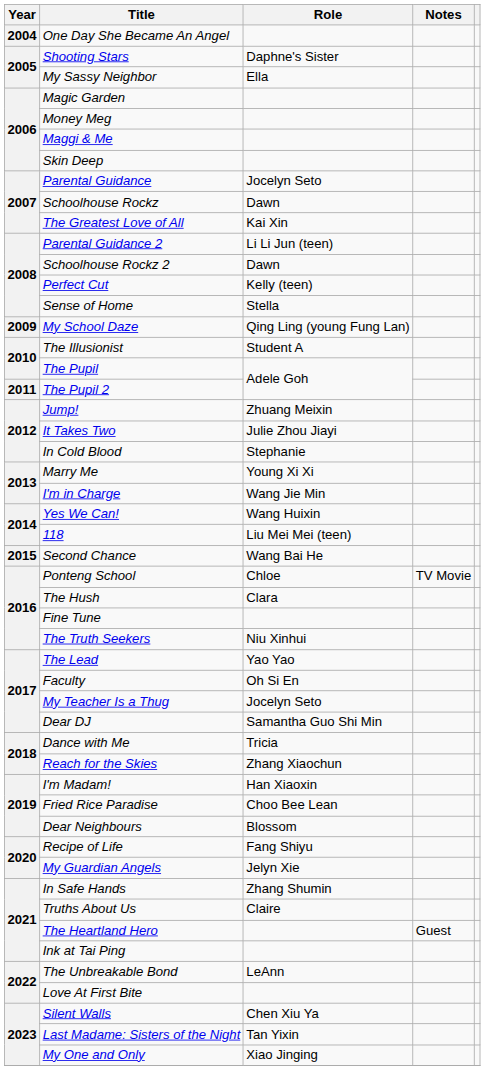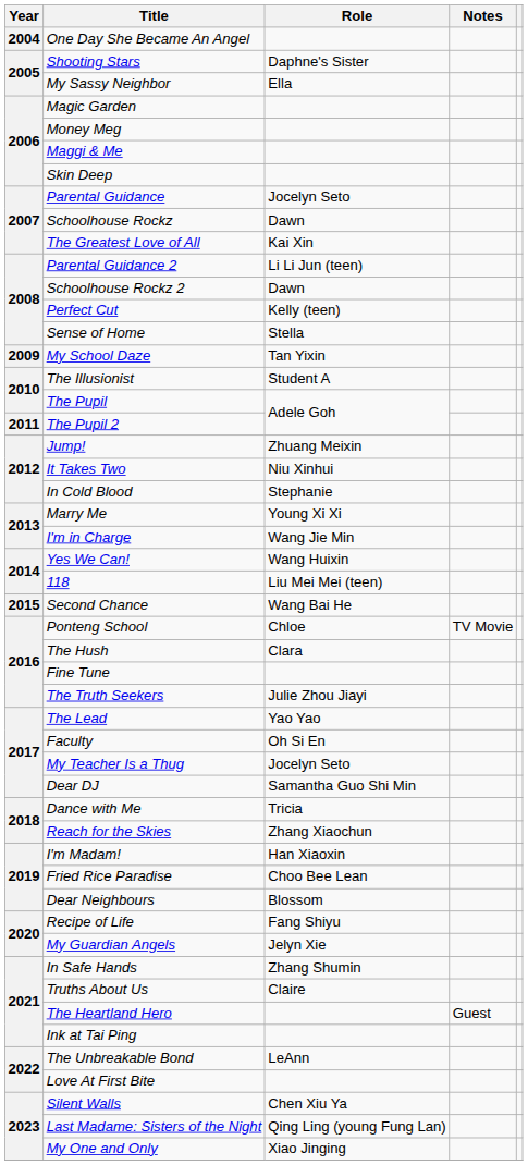My School Daze | Role: Qing Ling (young Fung Lan) -> Tan Yixin
It Takes Two | Role: Julie Zhou Jiayi -> Niu Xinhui
The Truth Seekers | Role: Niu Xinhui -> Julie Zhou Jiayi
Last Madame: Sisters of the Night | Role: Tan Yixin -> Qing Ling (young Fung Lan)
